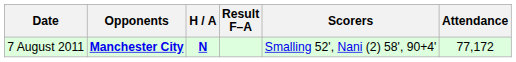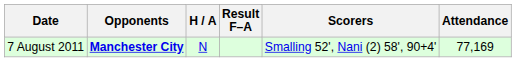7 August 2011 | H / A: bold -> normal
7 August 2011 | Attendance: 77,172 -> 77,169
